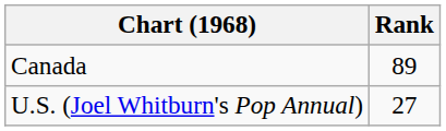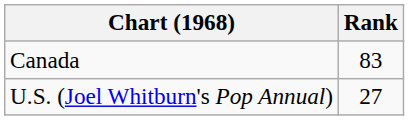Canada | Rank: 89 -> 83
